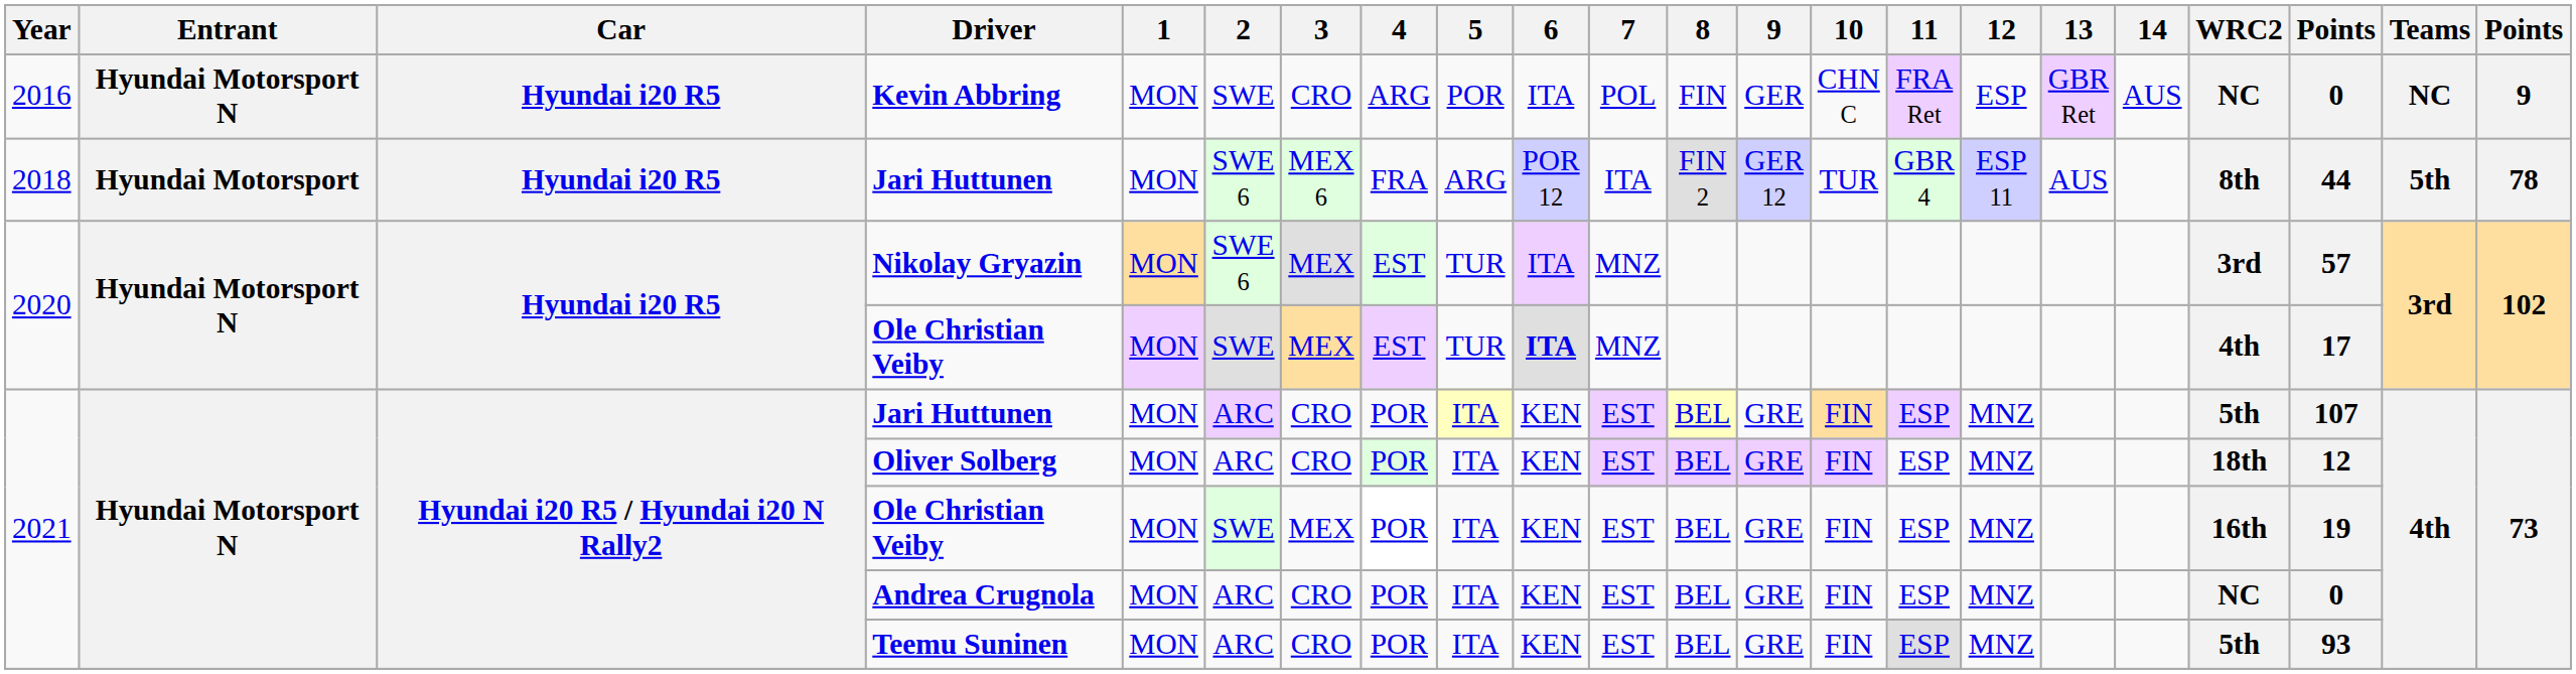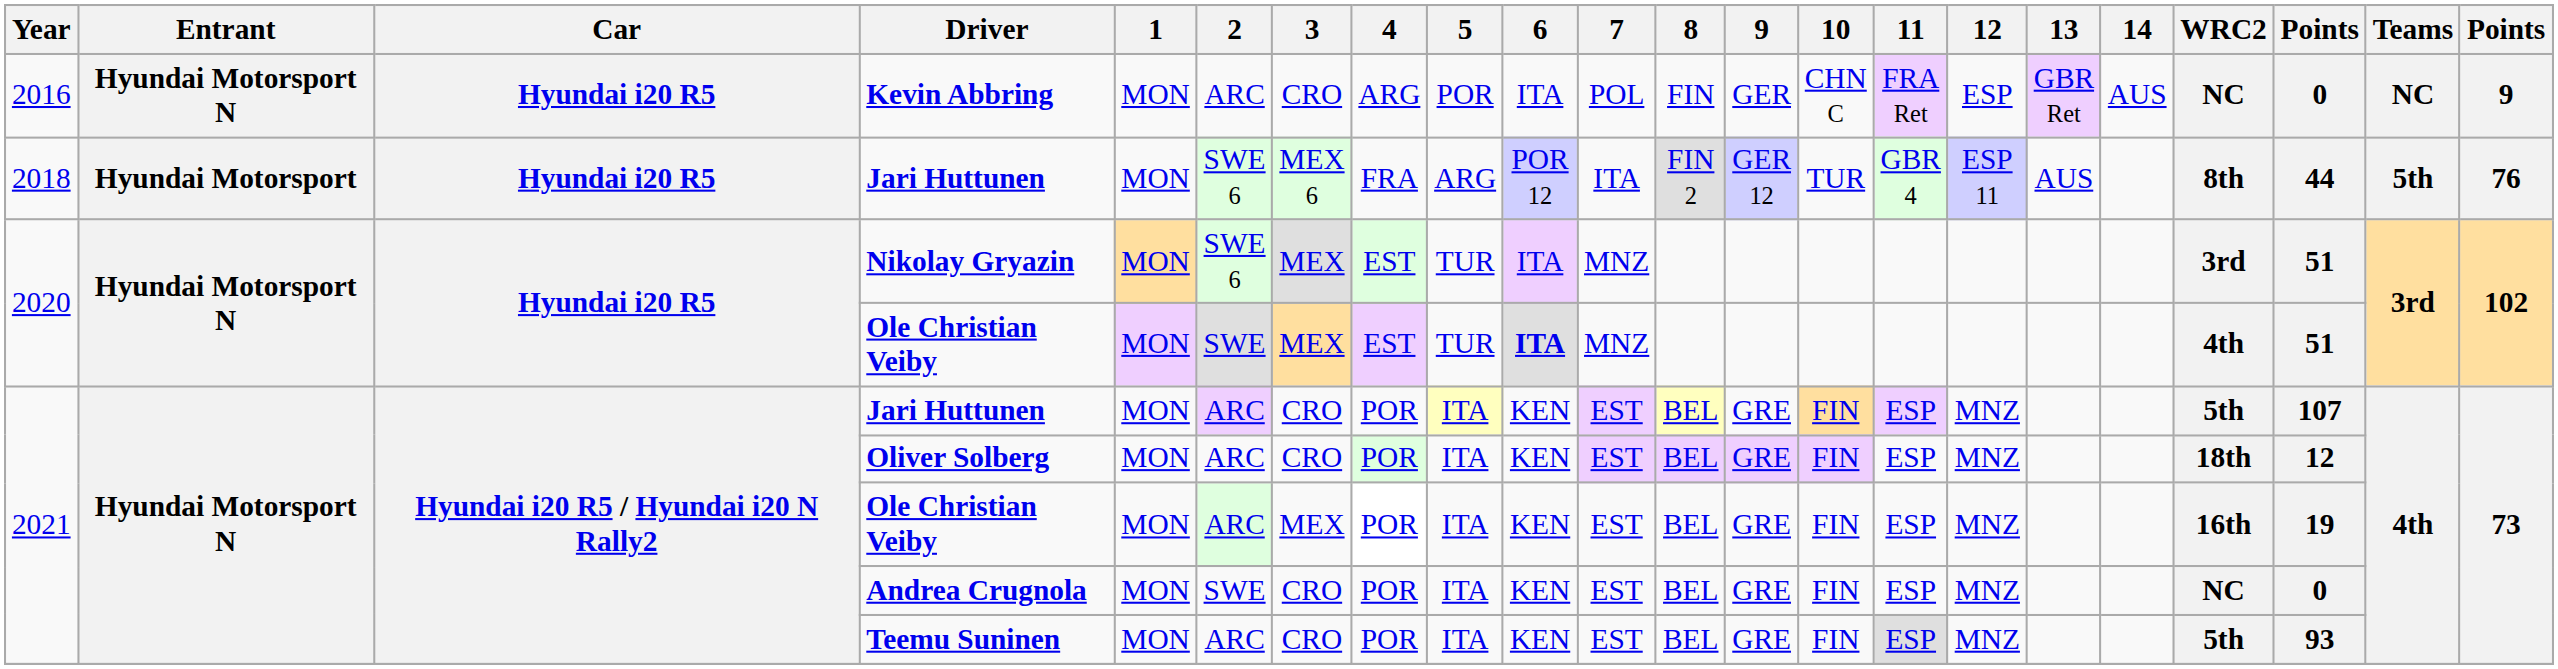Kevin Abbring | 2: SWE -> ARC
2018 / Jari Huttunen | column 22: 78 -> 76
Nikolay Gryazin | column 20: 57 -> 51
2020 / Ole Christian Veiby | column 20: 17 -> 51
2021 / Ole Christian Veiby | 2: SWE -> ARC
Andrea Crugnola | 2: ARC -> SWE
